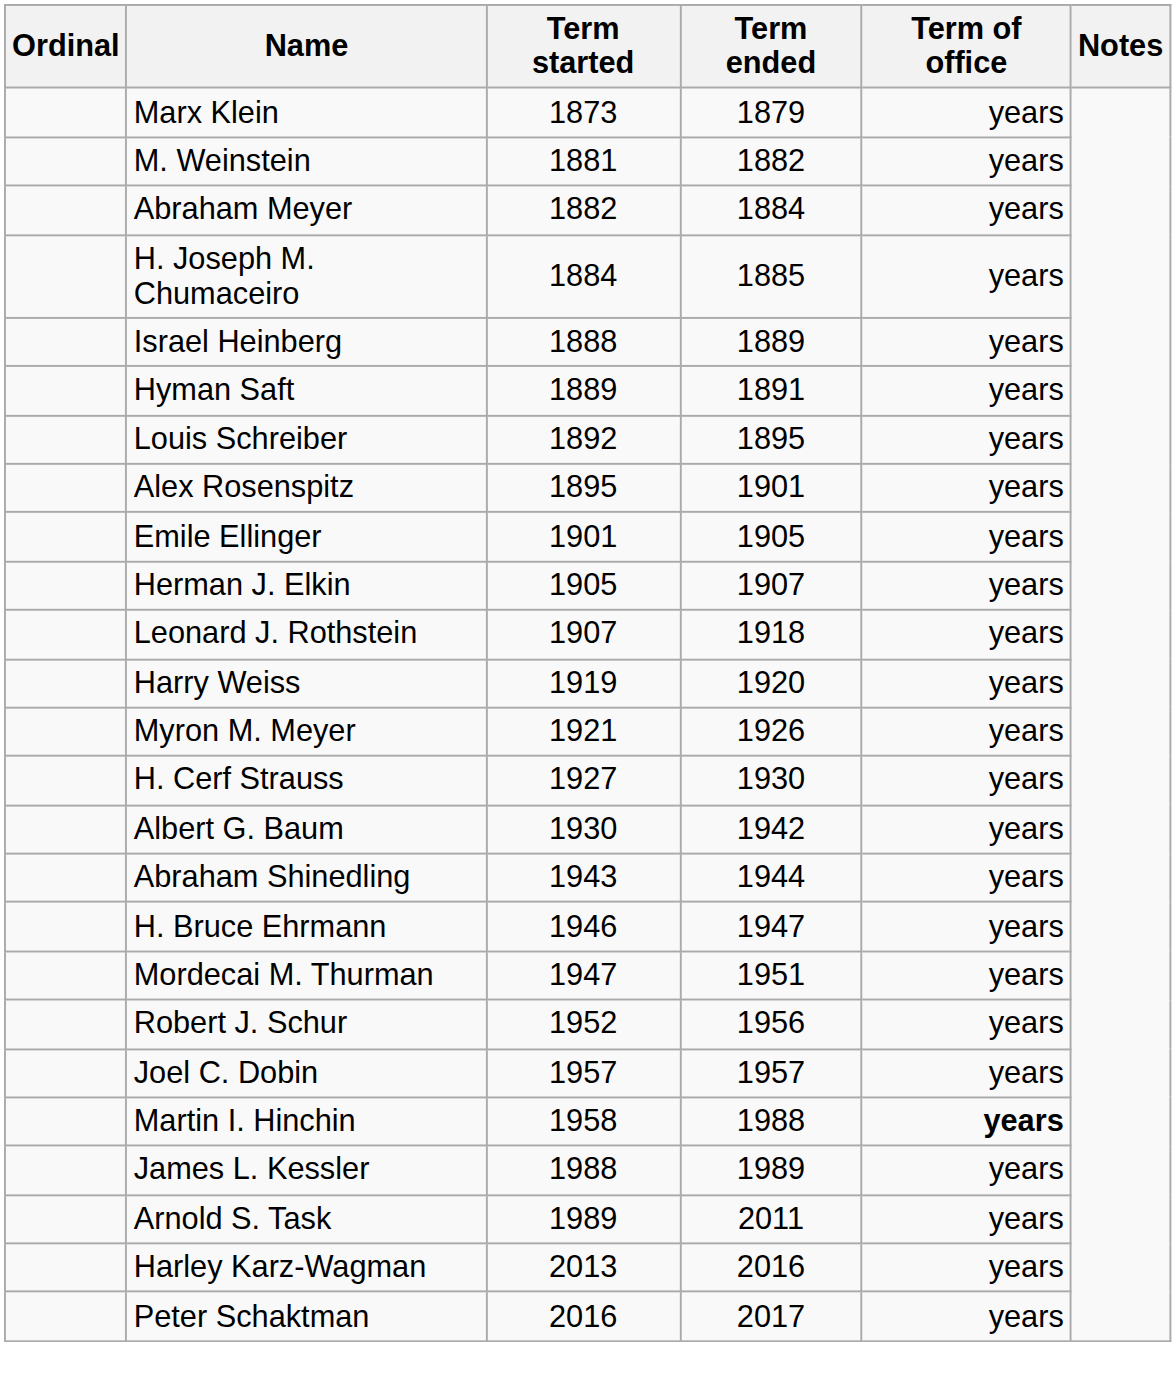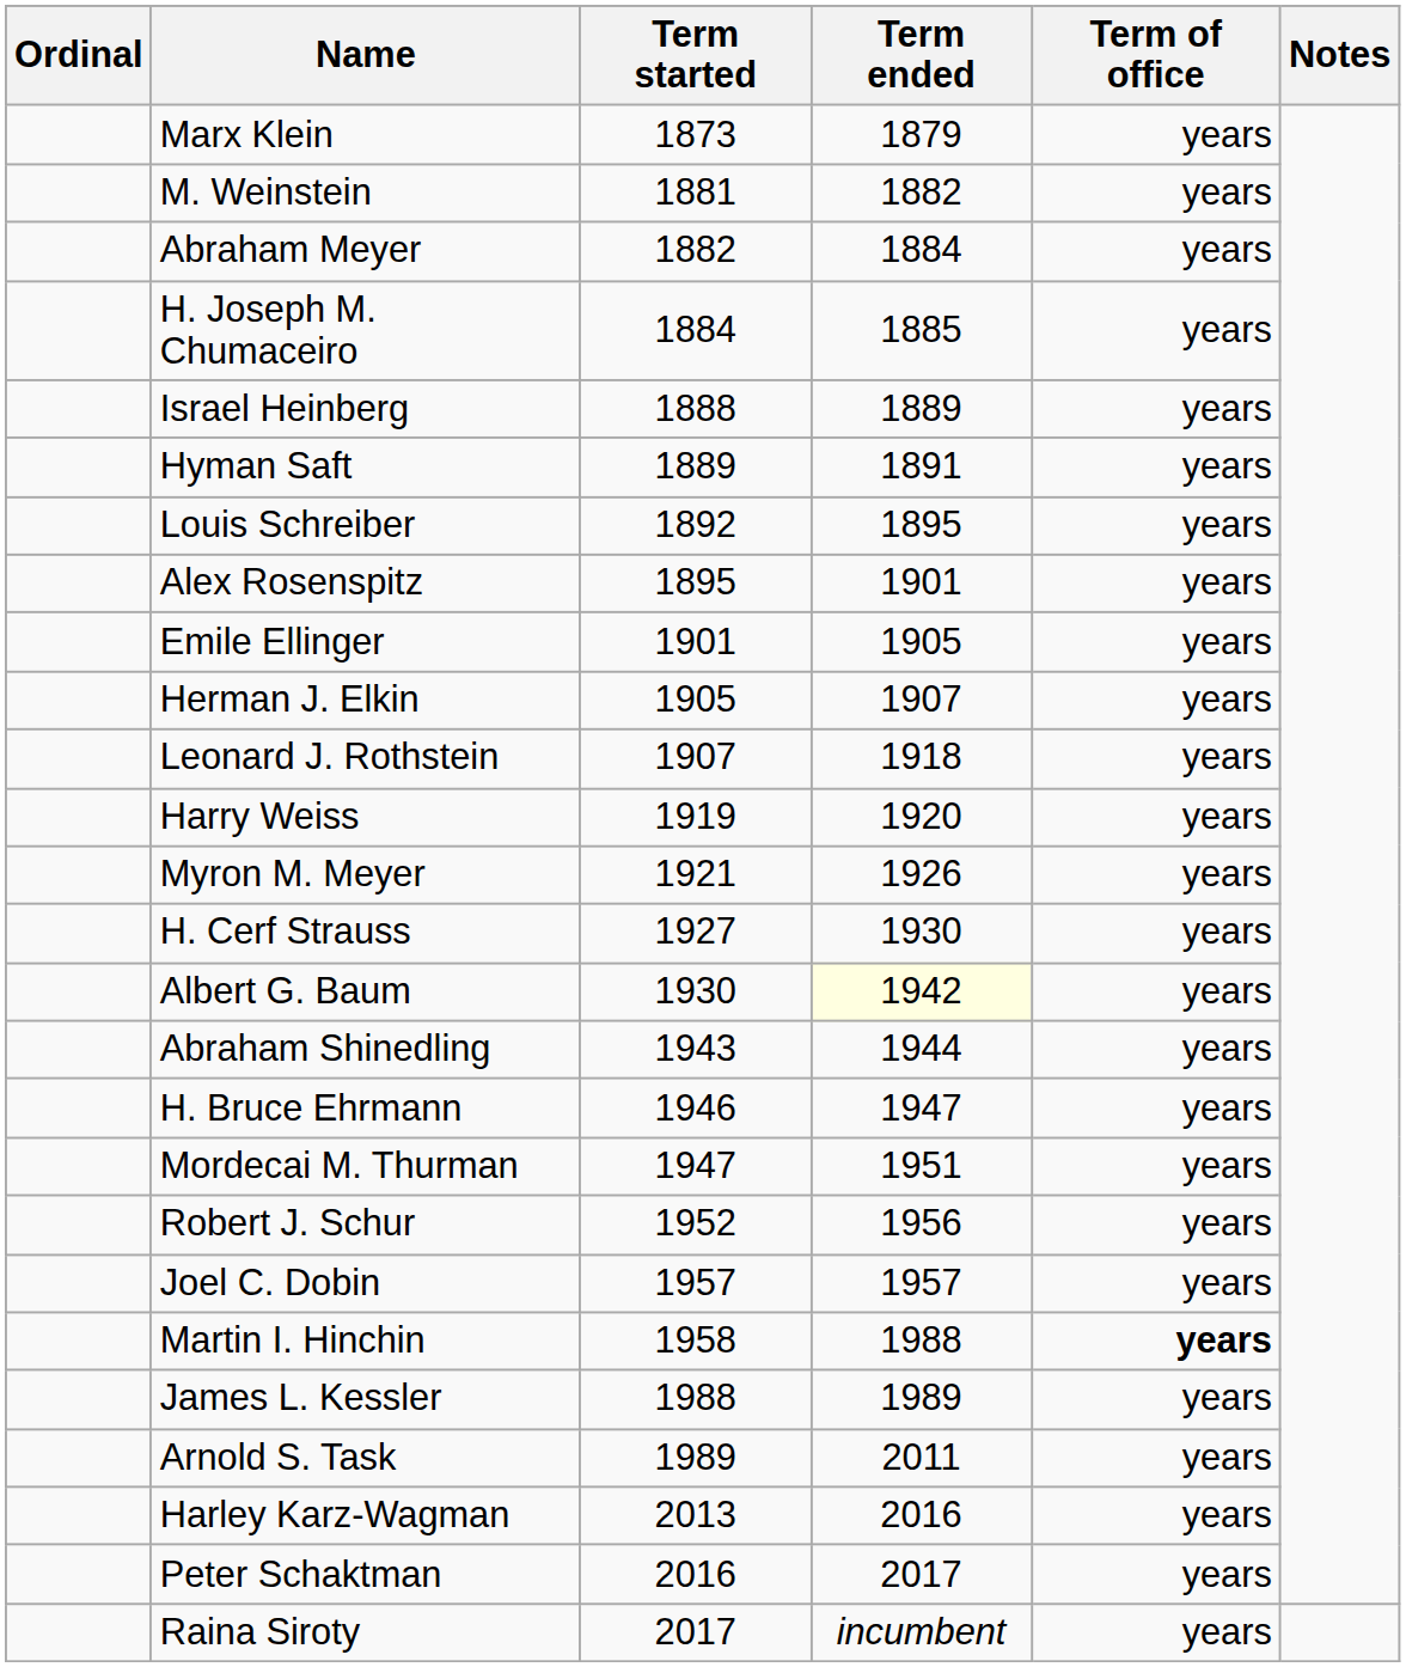Albert G. Baum | Term ended: no background -> lightyellow background
+ row: Raina Siroty | 2017 | incumbent | years
